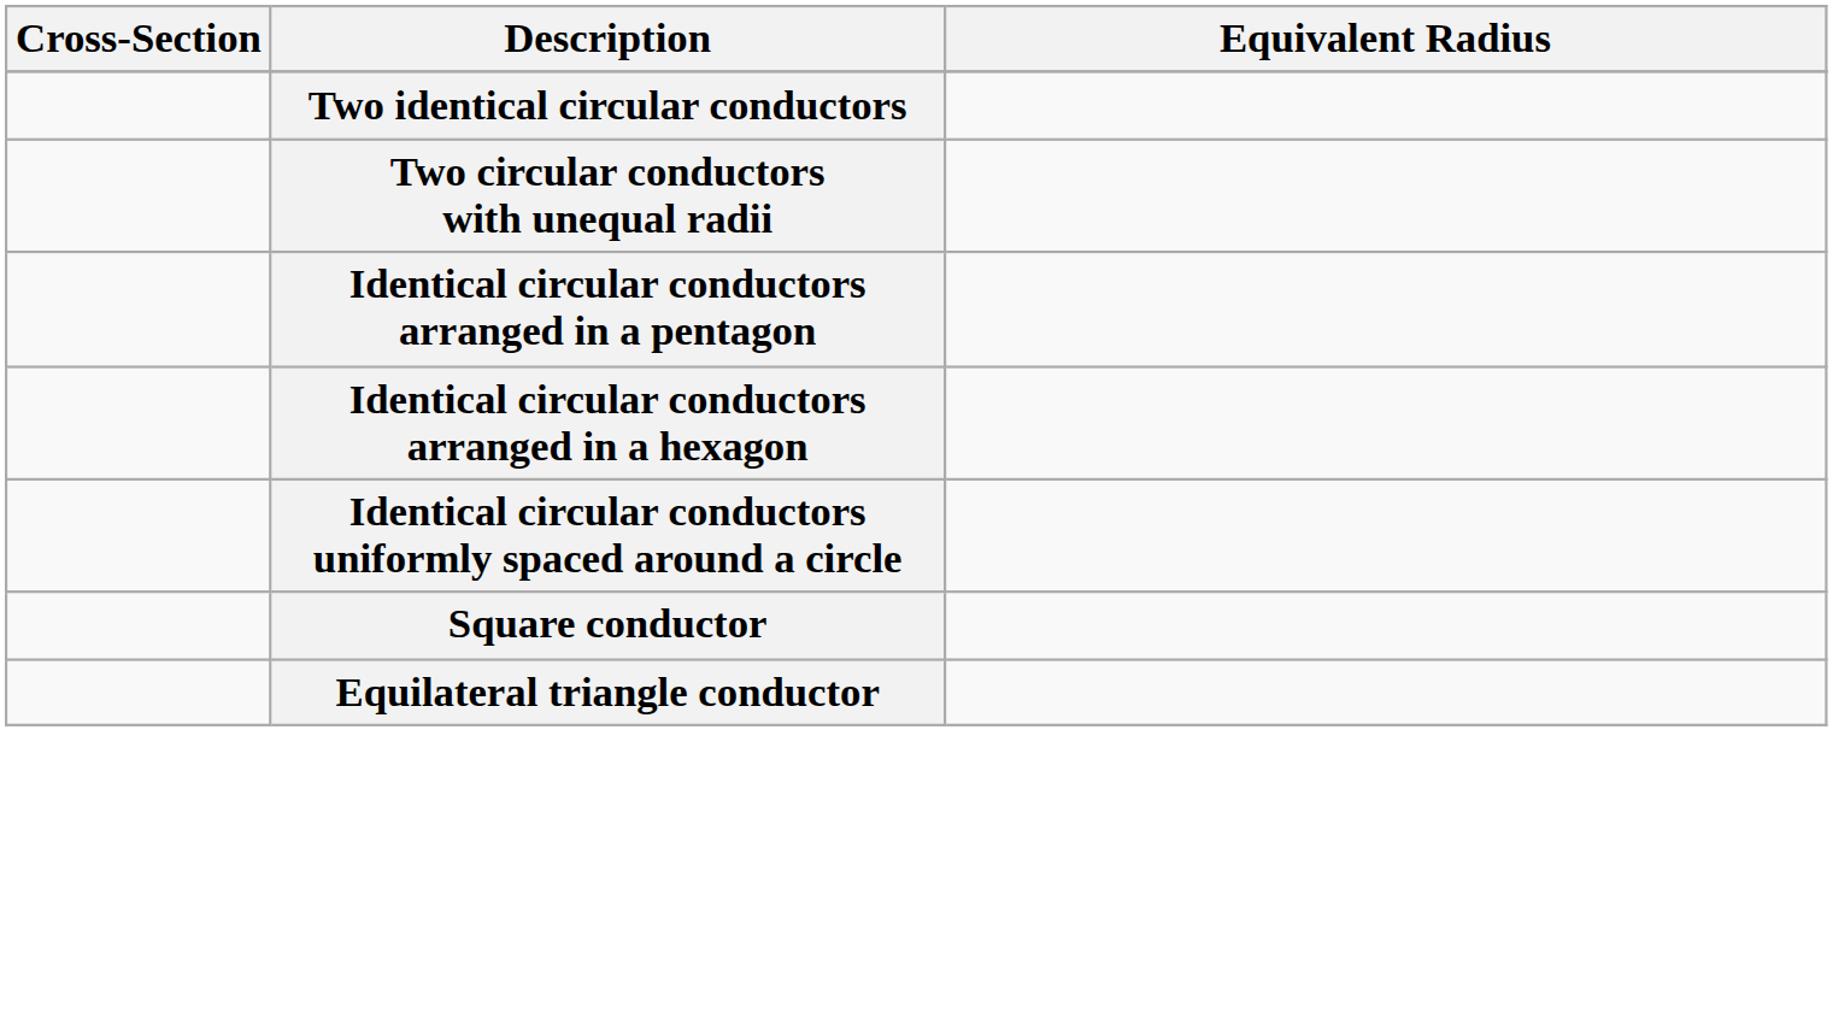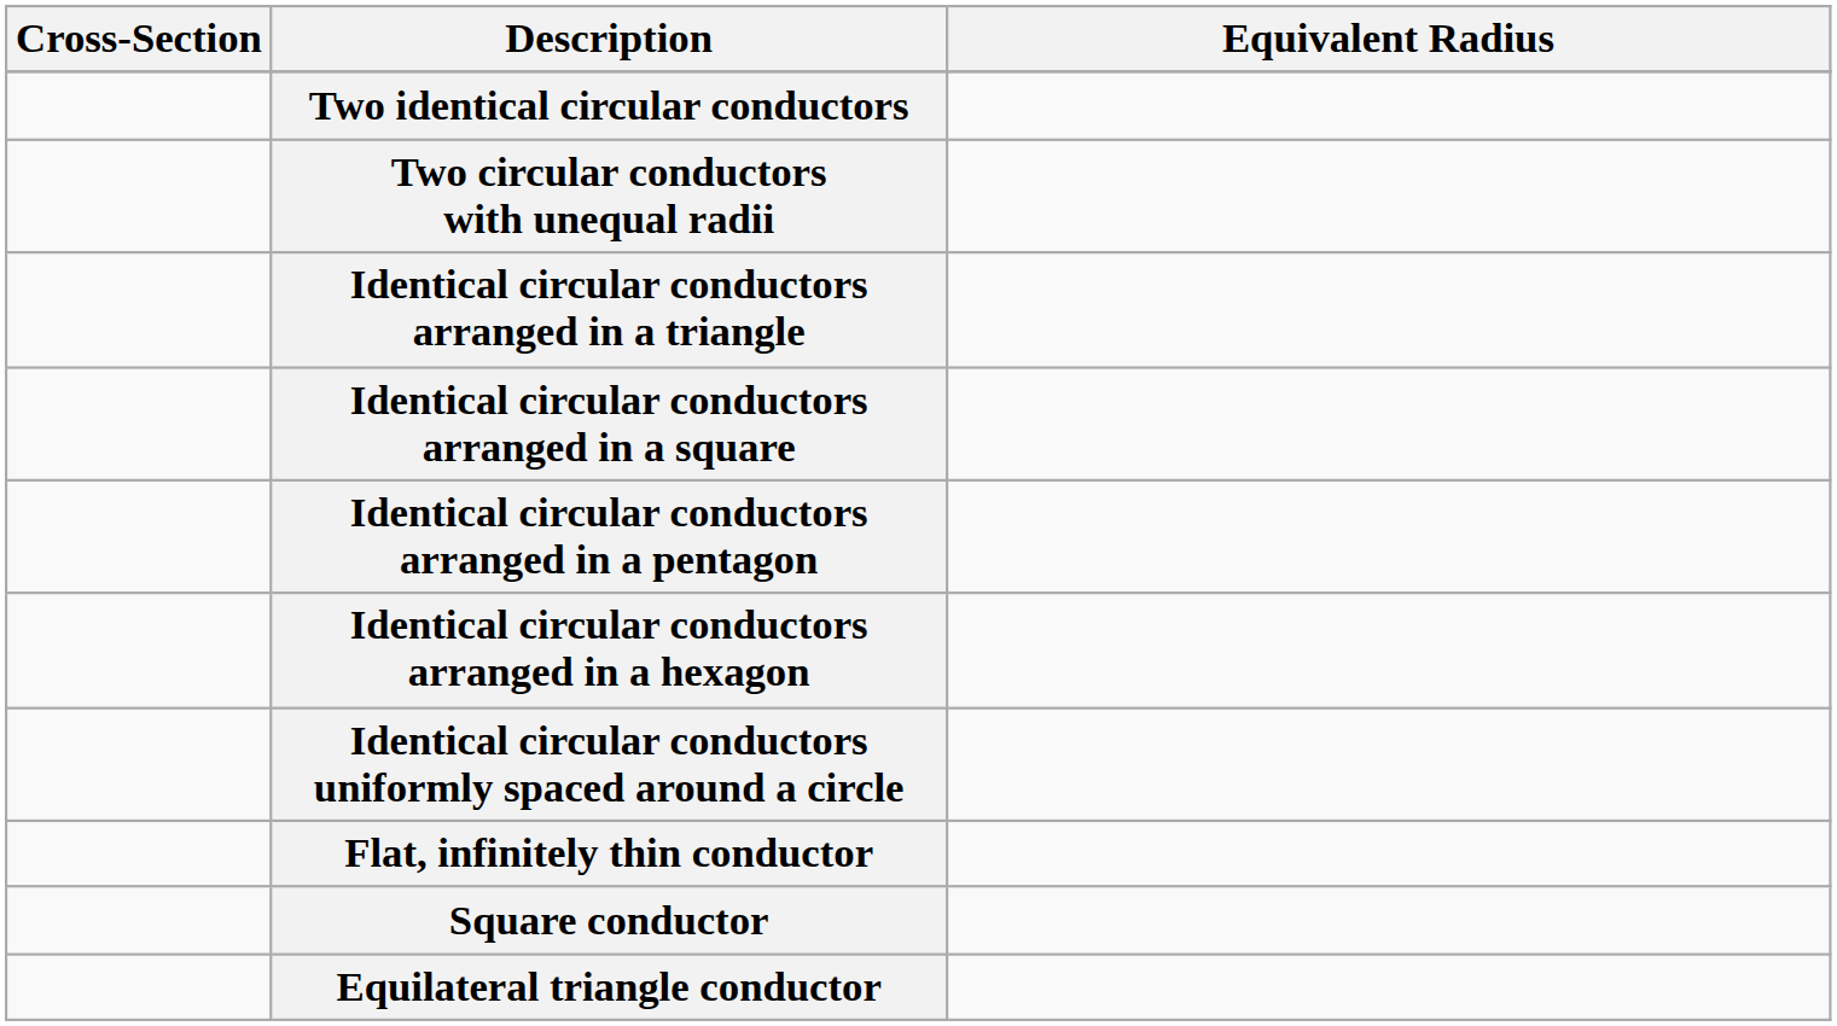+ row: Identical circular conductors arranged in a triangle
+ row: Identical circular conductors arranged in a square
+ row: Flat, infinitely thin conductor
